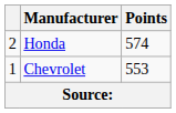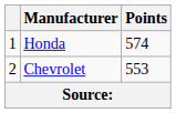Honda | column 1: 2 -> 1
Chevrolet | column 1: 1 -> 2
